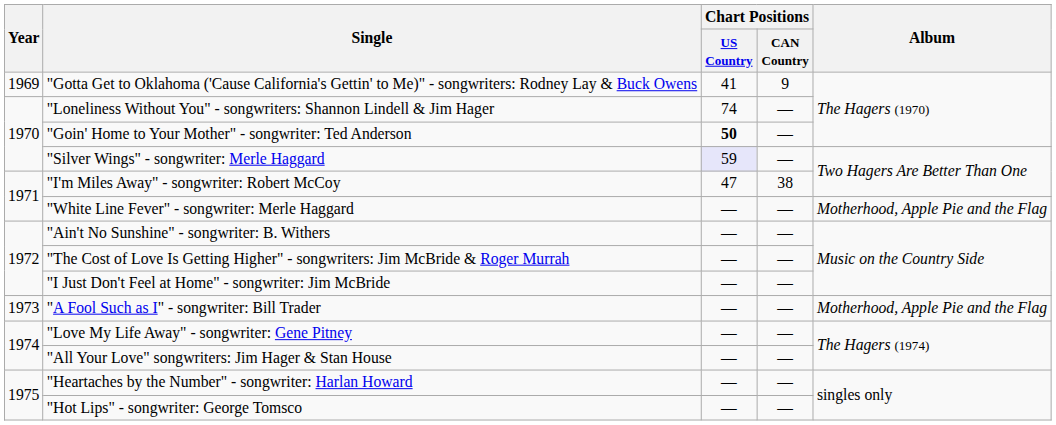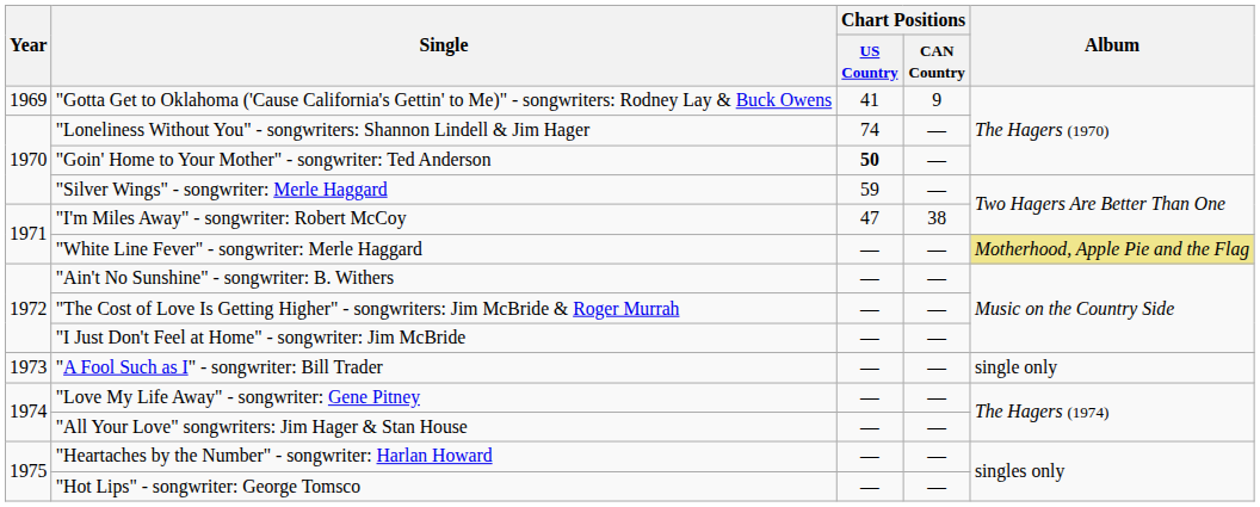"Silver Wings" - songwriter: Merle Haggard | Chart Positions / US Country: lavender background -> no background
"White Line Fever" - songwriter: Merle Haggard | Album: no background -> khaki background
"A Fool Such as I" - songwriter: Bill Trader | Album: Motherhood, Apple Pie and the Flag -> single only
